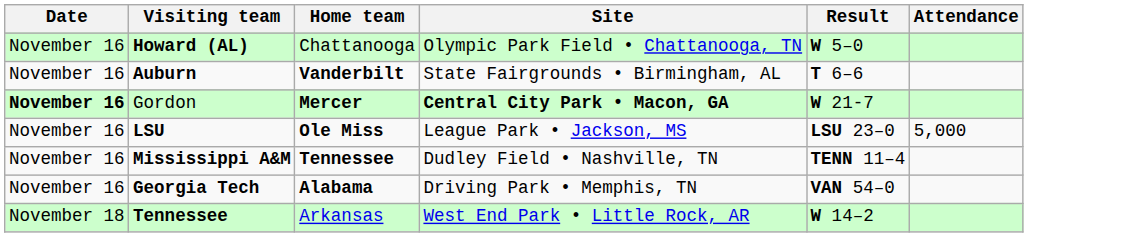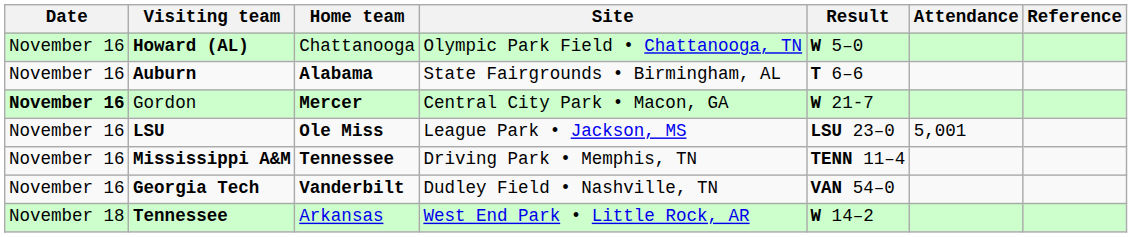+ column: Reference
Auburn | Home team: Vanderbilt -> Alabama
Gordon | Site: bold -> normal
LSU | Attendance: 5,000 -> 5,001
Mississippi A&M | Site: Dudley Field • Nashville, TN -> Driving Park • Memphis, TN
Georgia Tech | Home team: Alabama -> Vanderbilt
Georgia Tech | Site: Driving Park • Memphis, TN -> Dudley Field • Nashville, TN
